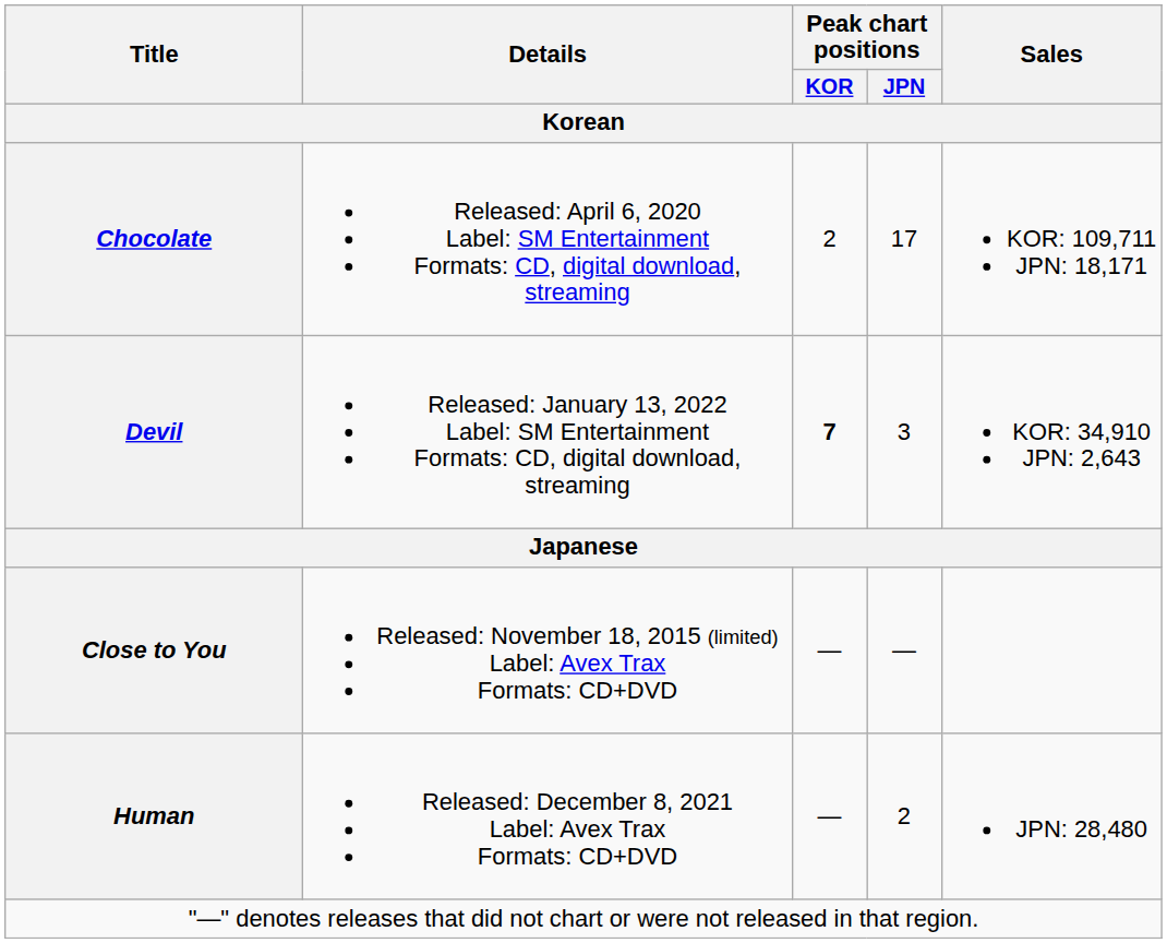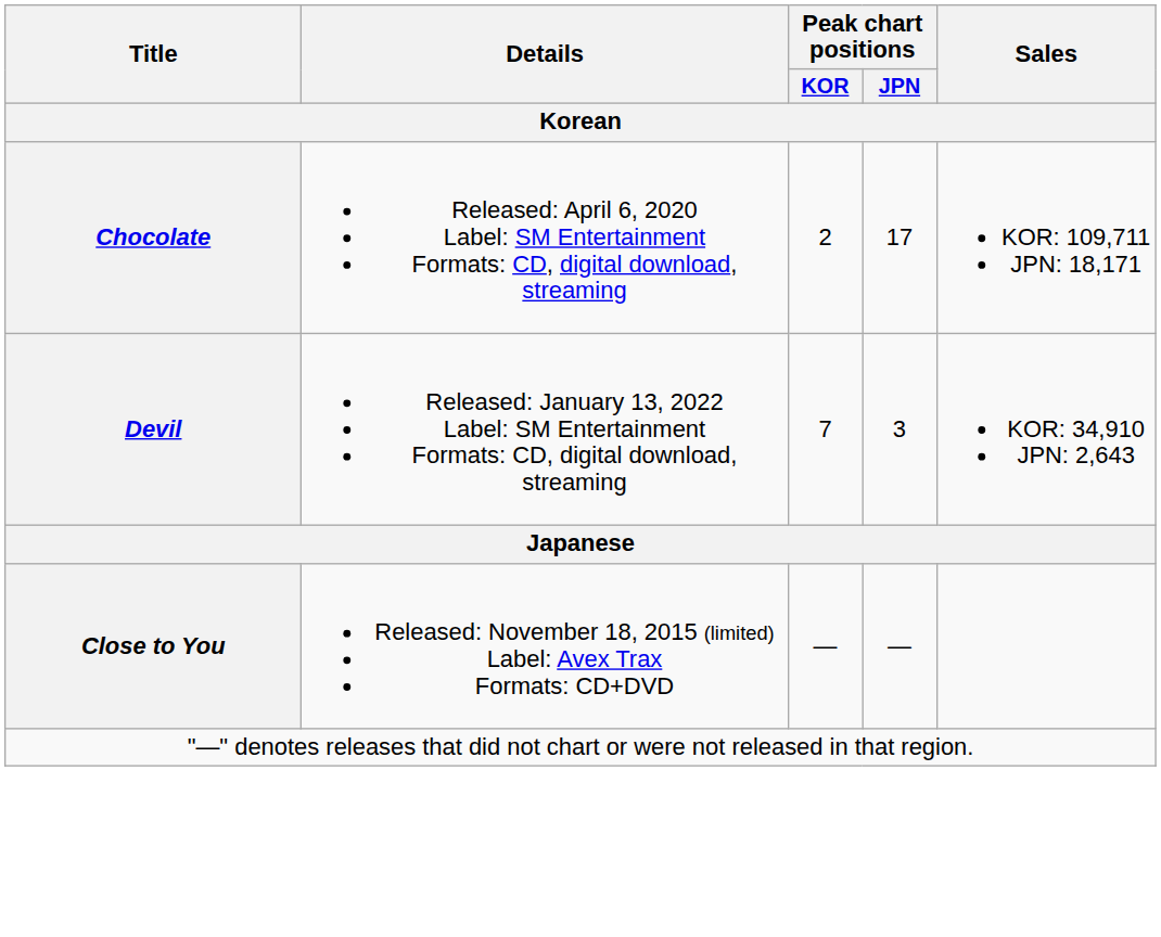Devil | Peak chart positions / KOR: bold -> normal
- row: Human | Released: December 8, 2021 Label: Avex Trax Formats: CD+DVD | — | 2 | JPN: 28,480
